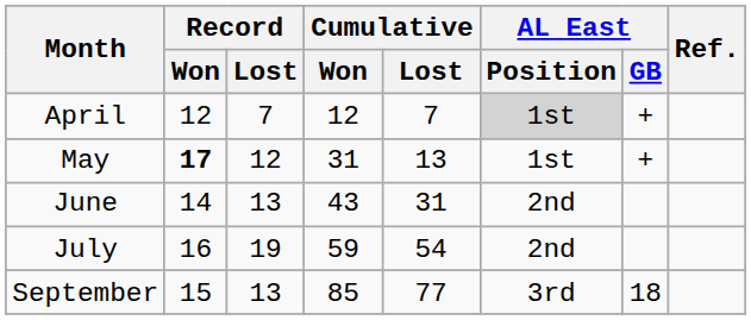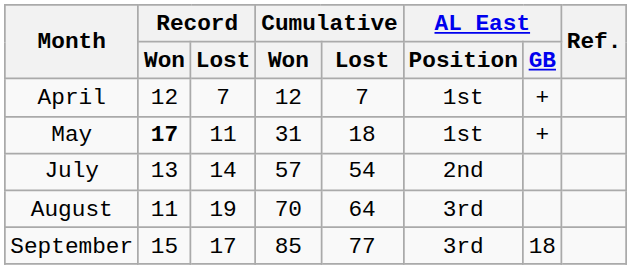April | AL East / Position: lightgrey background -> no background
May | Record / Lost: 12 -> 11
May | Cumulative / Lost: 13 -> 18
- row: June | 14 | 13 | 43 | 31 | 2nd
July | Record / Won: 16 -> 13
July | Record / Lost: 19 -> 14
July | Cumulative / Won: 59 -> 57
+ row: August | 11 | 19 | 70 | 64 | 3rd
September | Record / Lost: 13 -> 17
